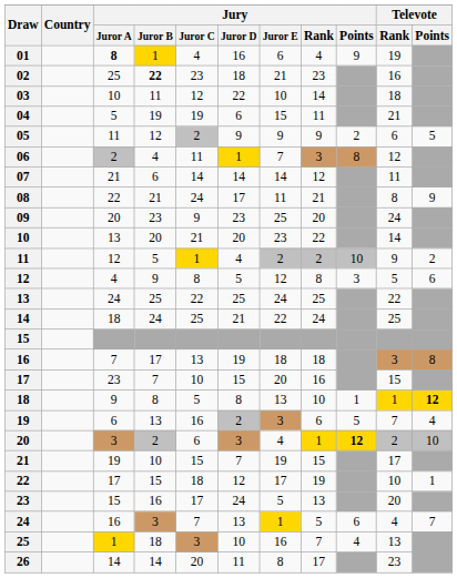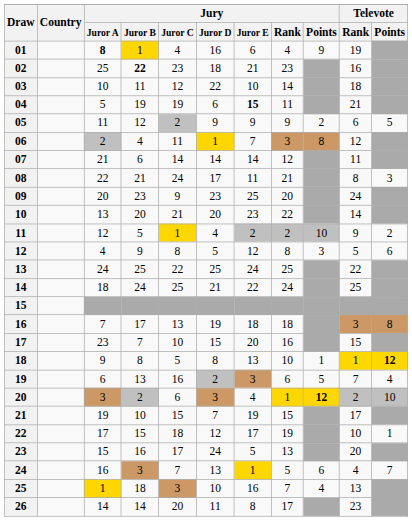04 | Jury / Juror E: normal -> bold
08 | Televote / Points: 9 -> 3
